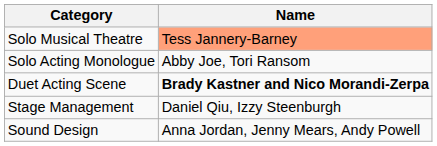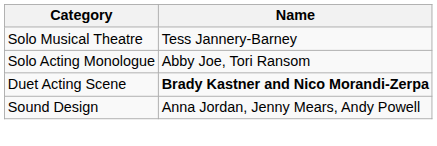Solo Musical Theatre | Name: lightsalmon background -> no background
- row: Stage Management | Daniel Qiu, Izzy Steenburgh
